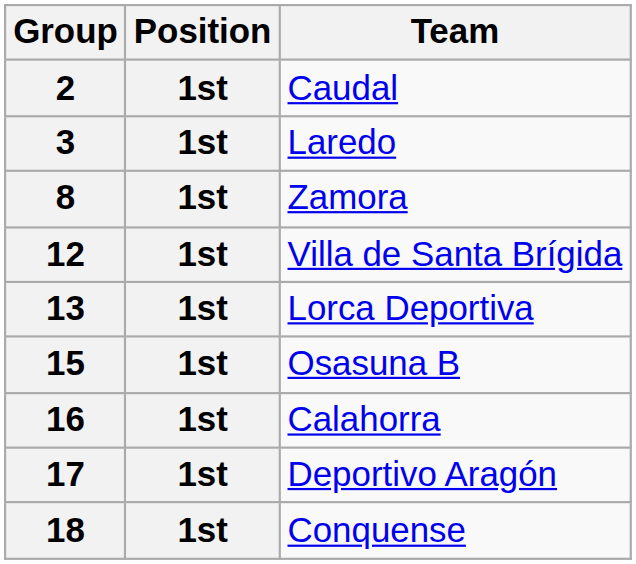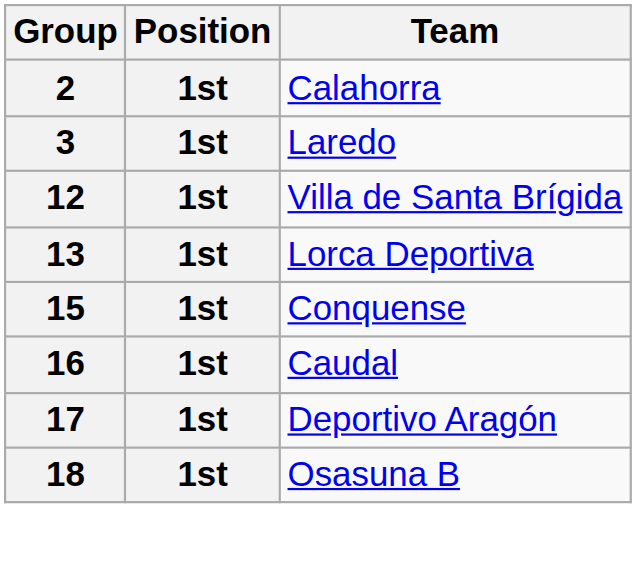2 | Team: Caudal -> Calahorra
- row: 8 | 1st | Zamora
15 | Team: Osasuna B -> Conquense
16 | Team: Calahorra -> Caudal
18 | Team: Conquense -> Osasuna B
